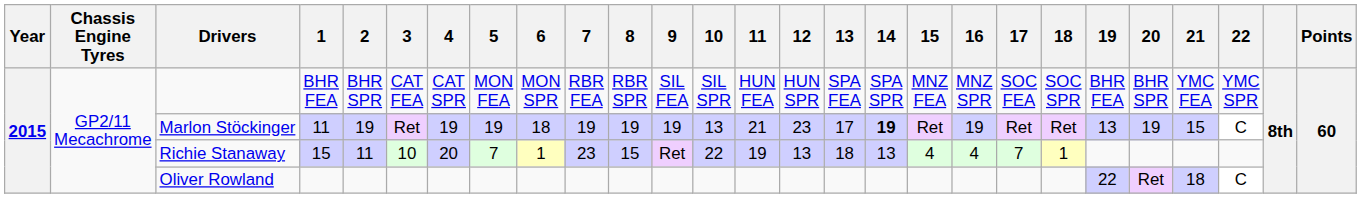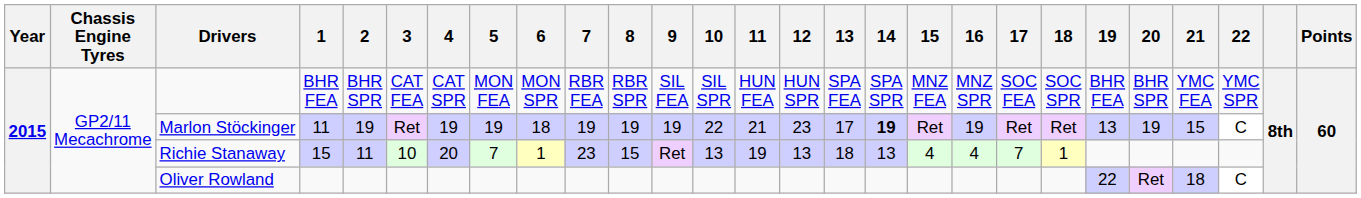Marlon Stöckinger | 10: 13 -> 22
Richie Stanaway | 10: 22 -> 13
